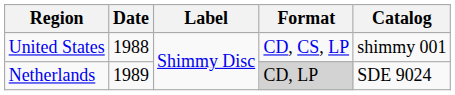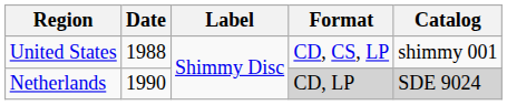Netherlands | Date: 1989 -> 1990
Netherlands | Catalog: no background -> lightgrey background
